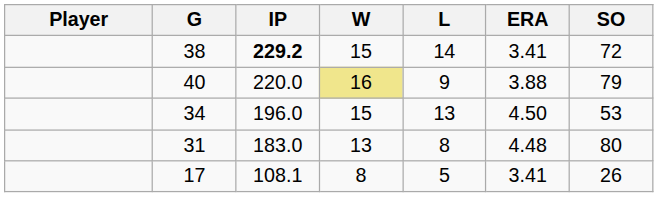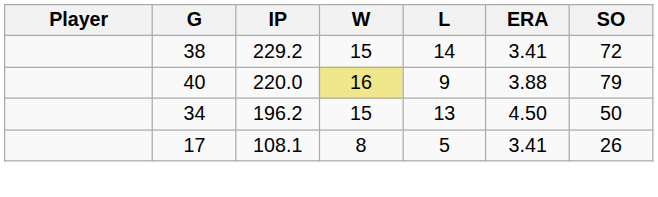38 | IP: bold -> normal
34 | IP: 196.0 -> 196.2
34 | SO: 53 -> 50
- row: 31 | 183.0 | 13 | 8 | 4.48 | 80
